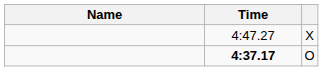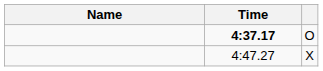rows swapped: 4:37.17 <-> 4:47.27
